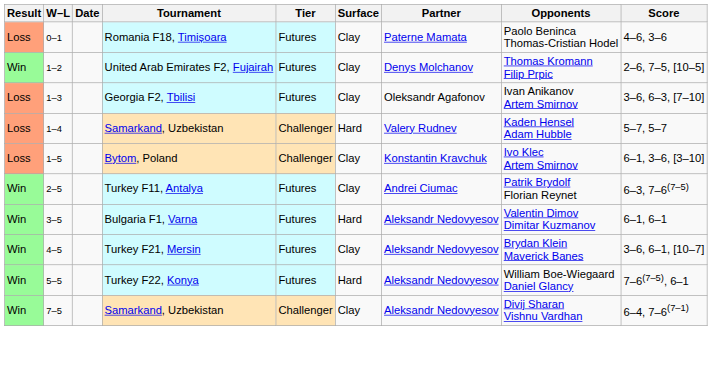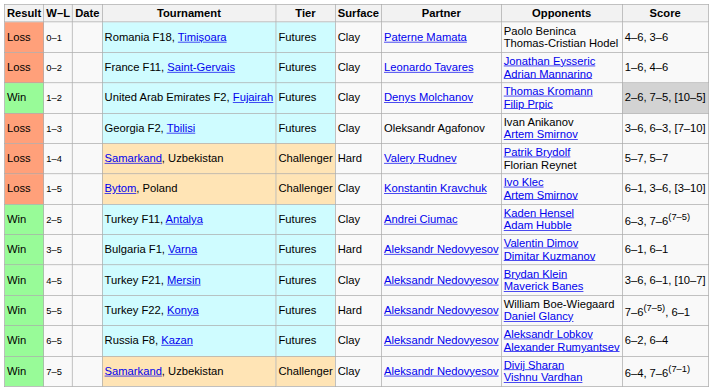+ row: Loss | 0–2 | France F11, Saint-Gervais | Futures | Clay | Leonardo Tavares | Jonathan Eysseric Adrian Mannarino | 1–6, 4–6
United Arab Emirates F2, Fujairah | Score: no background -> lightgrey background
1–4 / Samarkand, Uzbekistan | Opponents: Kaden Hensel Adam Hubble -> Patrik Brydolf Florian Reynet
Turkey F11, Antalya | Opponents: Patrik Brydolf Florian Reynet -> Kaden Hensel Adam Hubble
+ row: Win | 6–5 | Russia F8, Kazan | Futures | Clay | Aleksandr Nedovyesov | Aleksandr Lobkov Alexander Rumyantsev | 6–2, 6–4
